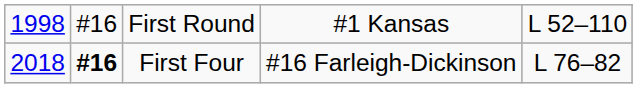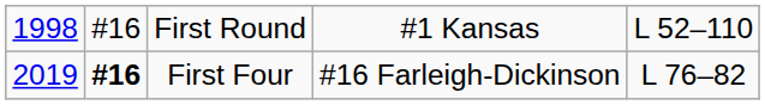First Four | column 1: 2018 -> 2019
